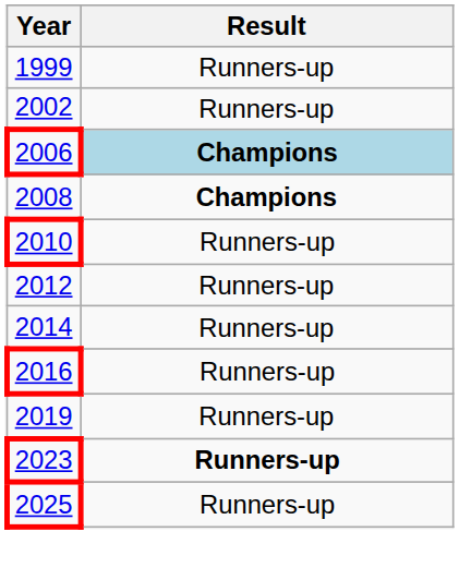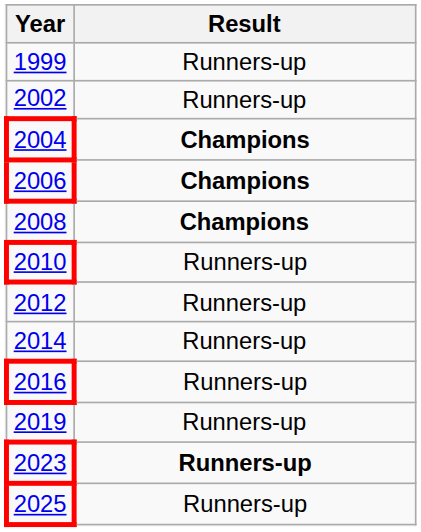+ row: 2004 | Champions
2006 | Result: lightblue background -> no background
